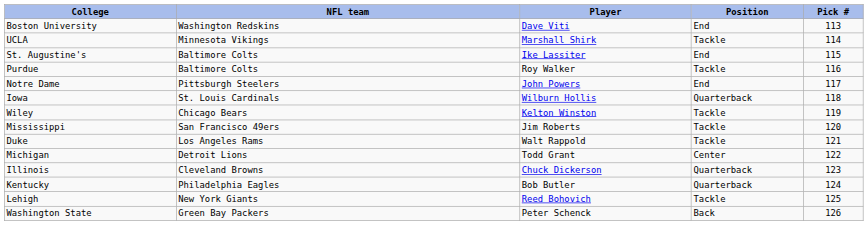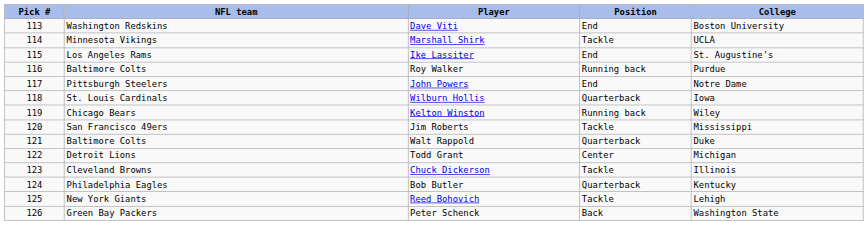columns swapped: Pick # <-> College
Ike Lassiter | NFL team: Baltimore Colts -> Los Angeles Rams
Roy Walker | Position: Tackle -> Running back
Kelton Winston | Position: Tackle -> Running back
Walt Rappold | NFL team: Los Angeles Rams -> Baltimore Colts
Walt Rappold | Position: Tackle -> Quarterback
Chuck Dickerson | Position: Quarterback -> Tackle
